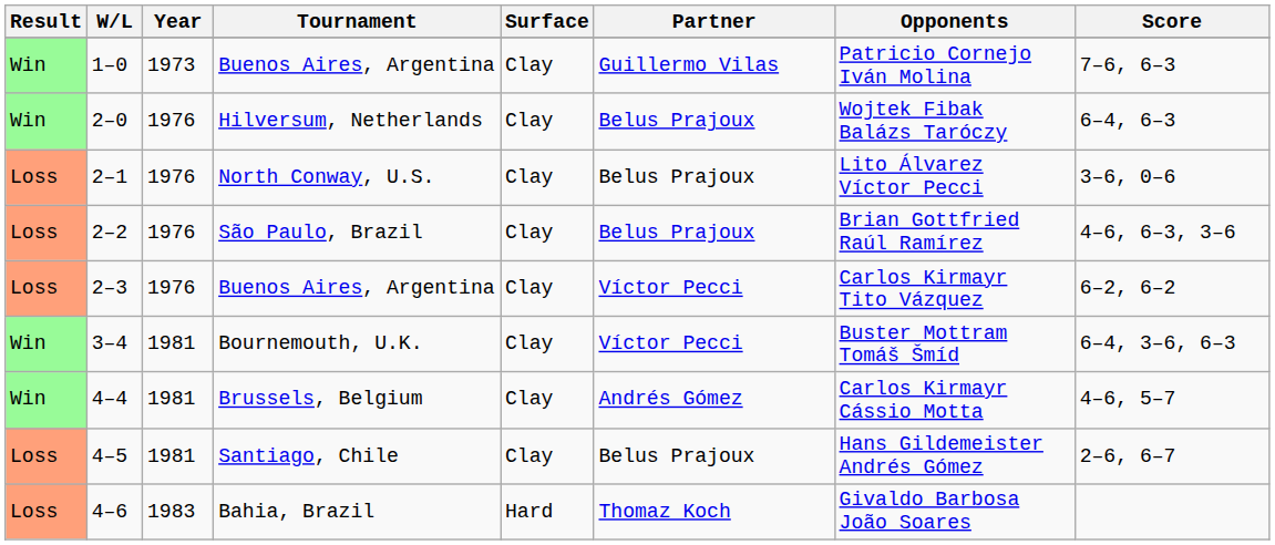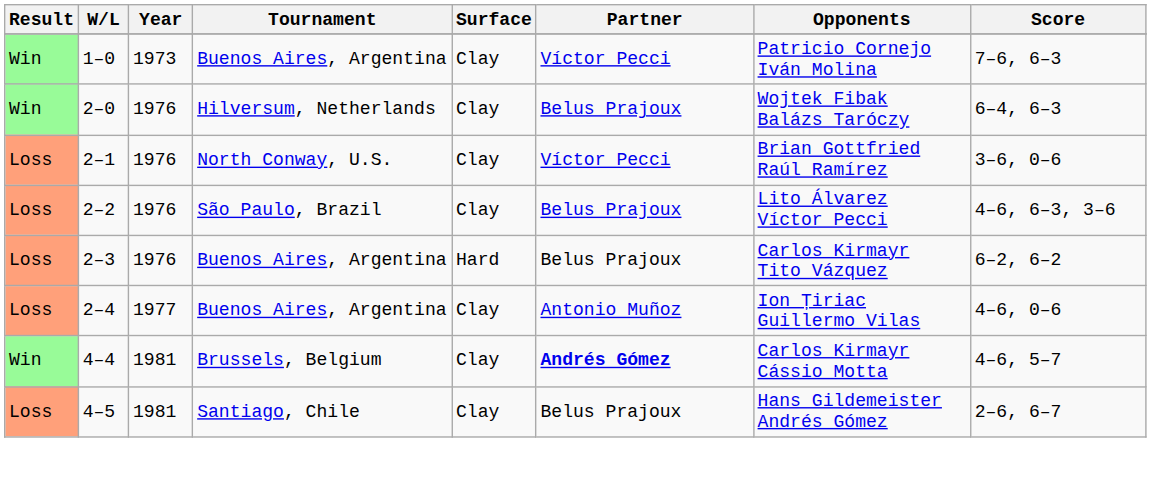1–0 | Partner: Guillermo Vilas -> Víctor Pecci
2–1 | Partner: Belus Prajoux -> Víctor Pecci
2–1 | Opponents: Lito Álvarez Víctor Pecci -> Brian Gottfried Raúl Ramírez
2–2 | Opponents: Brian Gottfried Raúl Ramírez -> Lito Álvarez Víctor Pecci
2–3 | Surface: Clay -> Hard
2–3 | Partner: Víctor Pecci -> Belus Prajoux
+ row: Loss | 2–4 | 1977 | Buenos Aires, Argentina | Clay | Antonio Muñoz | Ion Țiriac Guillermo Vilas | 4–6, 0–6
- row: Win | 3–4 | 1981 | Bournemouth, U.K. | Clay | Víctor Pecci | Buster Mottram Tomáš Šmíd | 6–4, 3–6, 6–3
4–4 | Partner: normal -> bold
- row: Loss | 4–6 | 1983 | Bahia, Brazil | Hard | Thomaz Koch | Givaldo Barbosa João Soares
